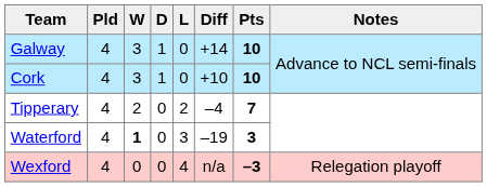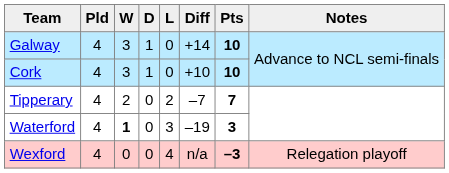Tipperary | Diff: –4 -> –7
